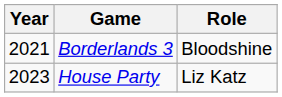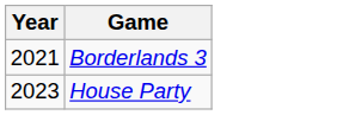- column: Role | Bloodshine | Liz Katz
